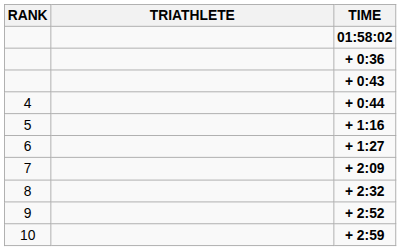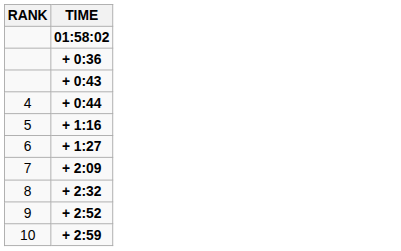- column: TRIATHLETE
